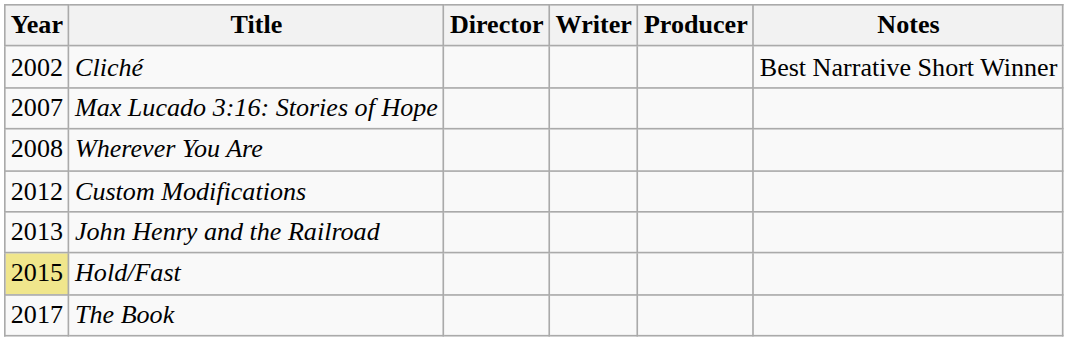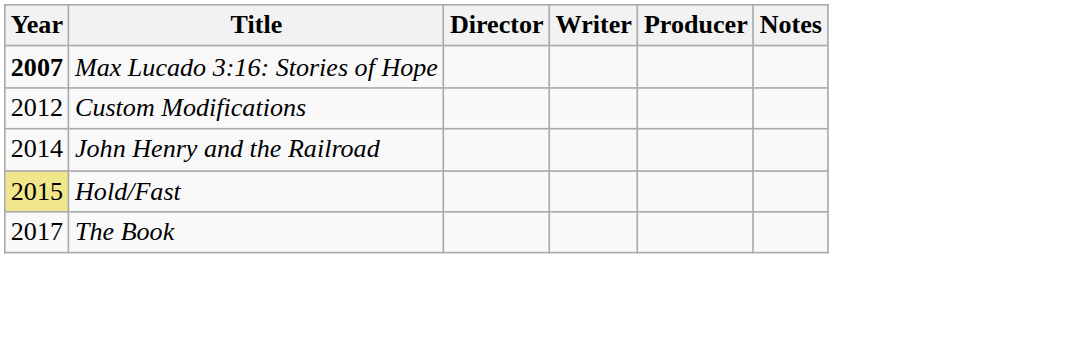- row: 2002 | Cliché | Best Narrative Short Winner
Max Lucado 3:16: Stories of Hope | Year: normal -> bold
- row: 2008 | Wherever You Are
John Henry and the Railroad | Year: 2013 -> 2014
